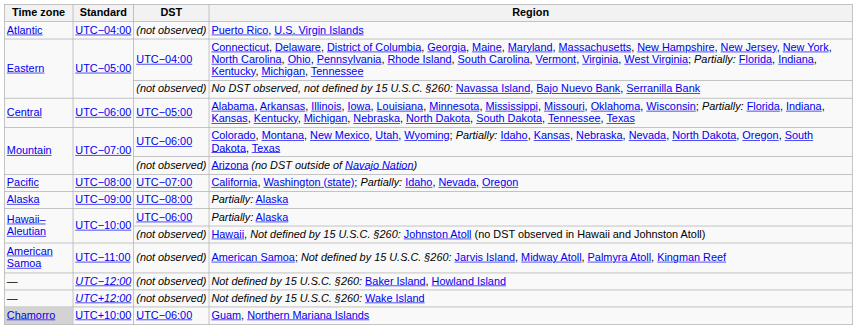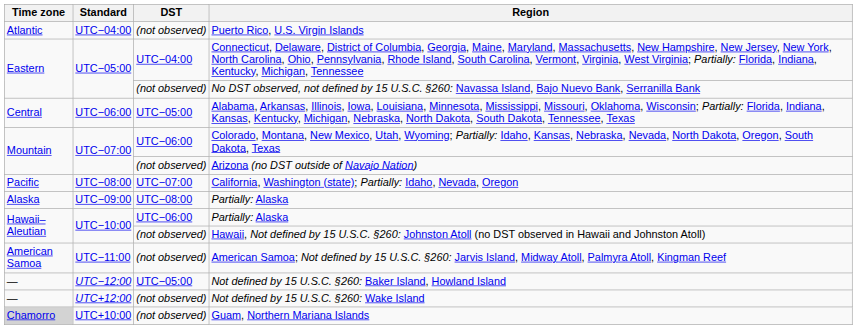Not defined by 15 U.S.C. §260: Baker Island, Howland Island | DST: (not observed) -> UTC−05:00
Guam, Northern Mariana Islands | DST: UTC−06:00 -> (not observed)
